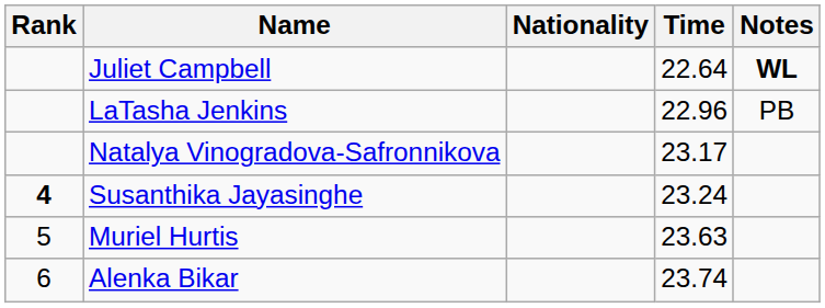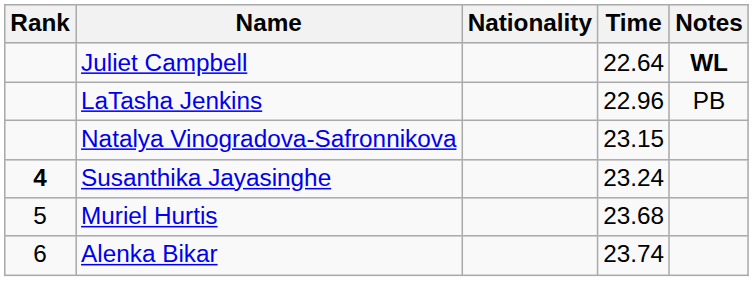Natalya Vinogradova-Safronnikova | Time: 23.17 -> 23.15
Muriel Hurtis | Time: 23.63 -> 23.68
